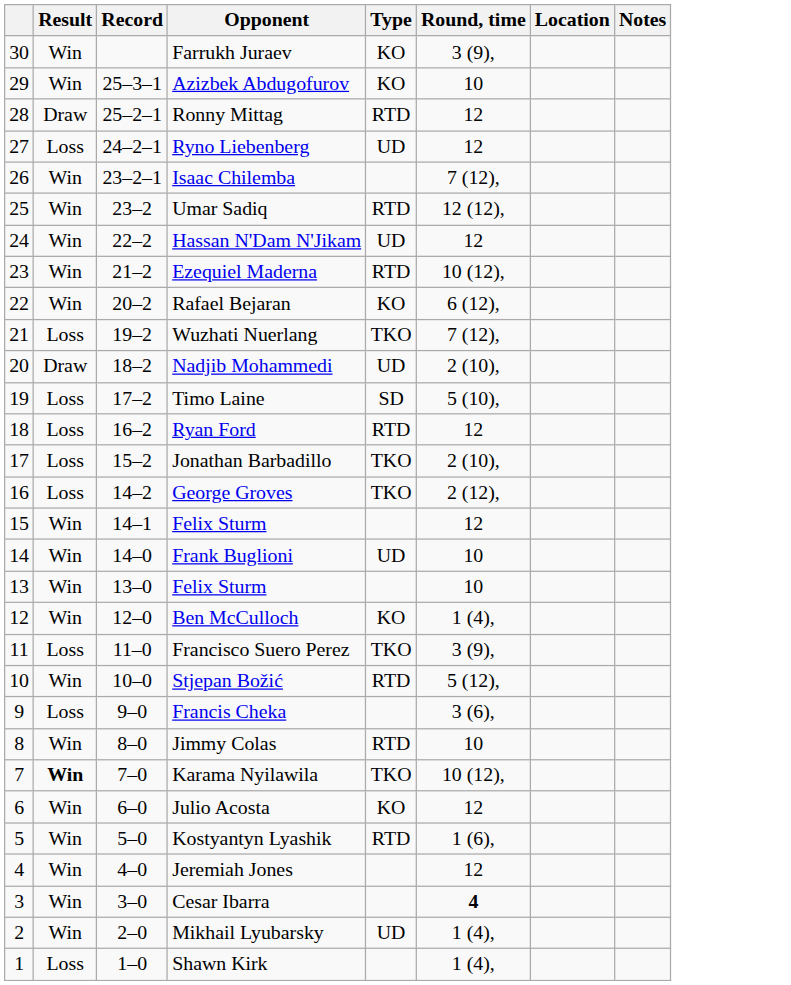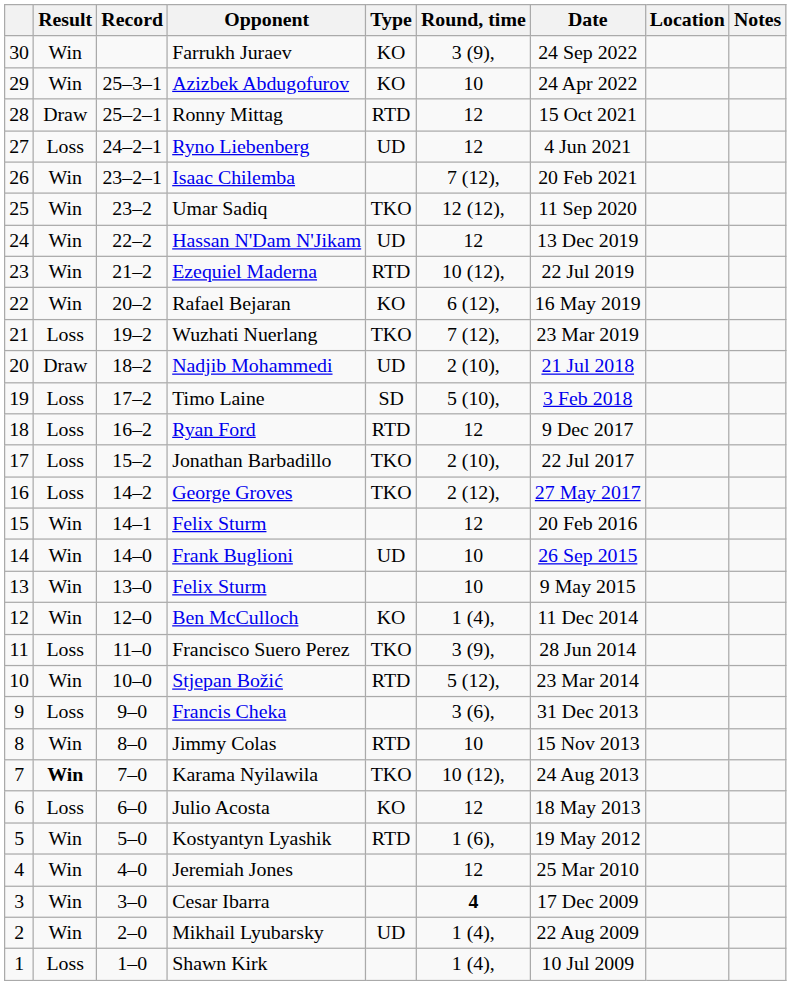+ column: Date | 24 Sep 2022 | 24 Apr 2022 | 15 Oct 2021 | 4 Jun 2021 | 20 Feb 2021 | 11 Sep 2020 | 13 Dec 2019 | 22 Jul 2019 | 16 May 2019 | 23 Mar 2019 | 21 Jul 2018 | 3 Feb 2018 | 9 Dec 2017 | 22 Jul 2017 | 27 May 2017 | 20 Feb 2016 | 26 Sep 2015 | 9 May 2015 | 11 Dec 2014 | 28 Jun 2014 | 23 Mar 2014 | 31 Dec 2013 | 15 Nov 2013 | 24 Aug 2013 | 18 May 2013 | 19 May 2012 | 25 Mar 2010 | 17 Dec 2009 | 22 Aug 2009 | 10 Jul 2009
Umar Sadiq | Type: RTD -> TKO
Julio Acosta | Result: Win -> Loss
